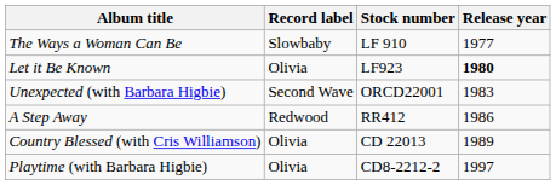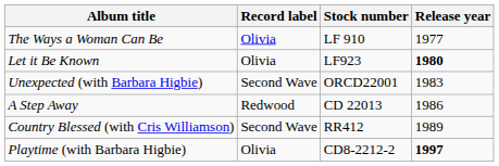The Ways a Woman Can Be | Record label: Slowbaby -> Olivia
A Step Away | Stock number: RR412 -> CD 22013
Country Blessed (with Cris Williamson) | Record label: Olivia -> Second Wave
Country Blessed (with Cris Williamson) | Stock number: CD 22013 -> RR412
Playtime (with Barbara Higbie) | Release year: normal -> bold
